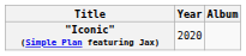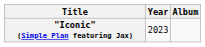"Iconic" (Simple Plan featuring Jax) | Year: 2020 -> 2023
